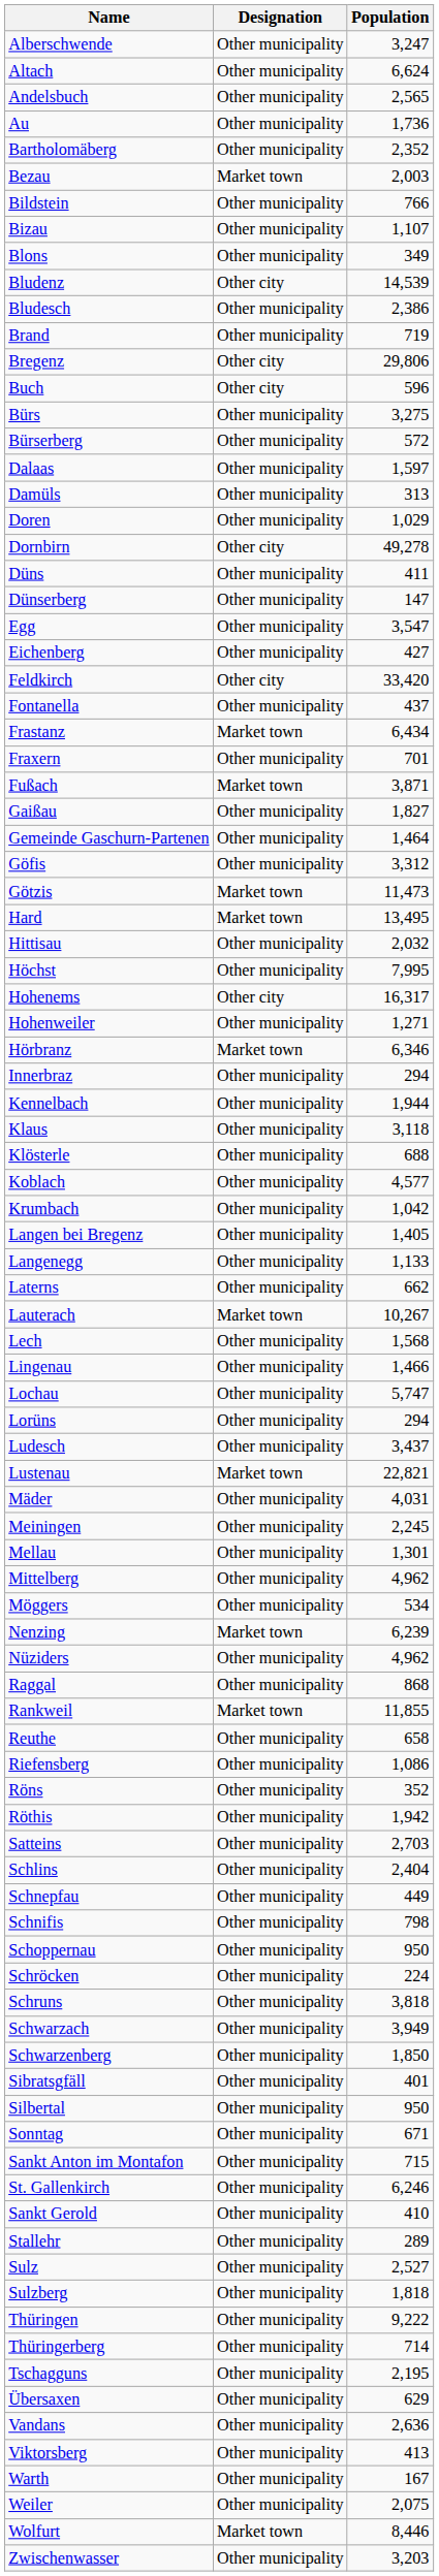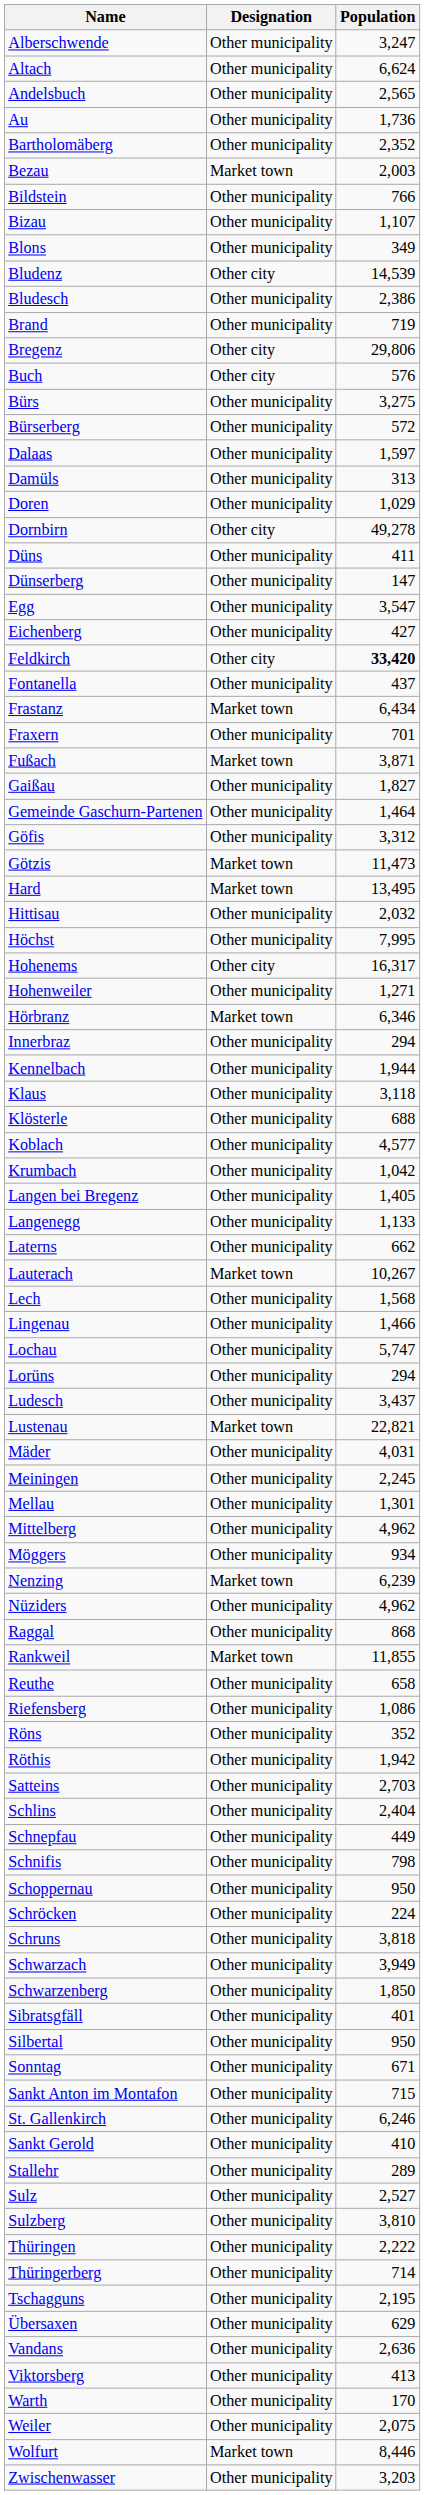Buch | Population: 596 -> 576
Feldkirch | Population: normal -> bold
Möggers | Population: 534 -> 934
Sulzberg | Population: 1,818 -> 3,810
Thüringen | Population: 9,222 -> 2,222
Warth | Population: 167 -> 170
